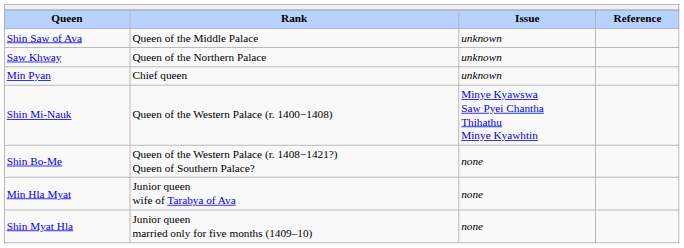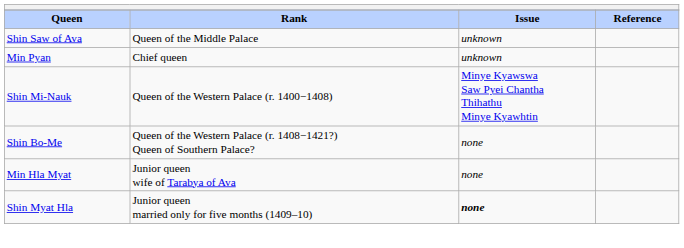- row: Saw Khway | Queen of the Northern Palace | unknown
Shin Myat Hla | Issue: normal -> bold
